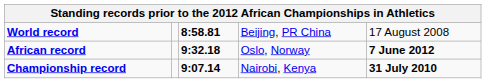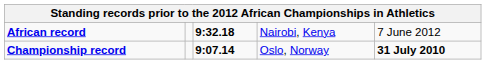- row: World record | 8:58.81 | Beijing, PR China | 17 August 2008
African record | column 4: Oslo, Norway -> Nairobi, Kenya
African record | column 5: bold -> normal
Championship record | column 4: Nairobi, Kenya -> Oslo, Norway
